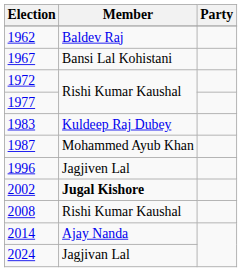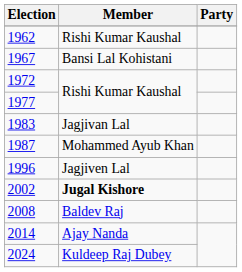1962 | Member: Baldev Raj -> Rishi Kumar Kaushal
1983 | Member: Kuldeep Raj Dubey -> Jagjivan Lal
2008 | Member: Rishi Kumar Kaushal -> Baldev Raj
2024 | Member: Jagjivan Lal -> Kuldeep Raj Dubey
